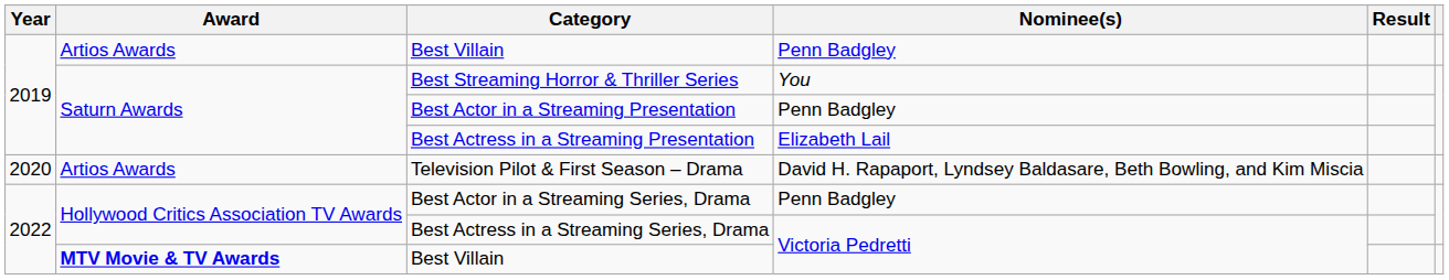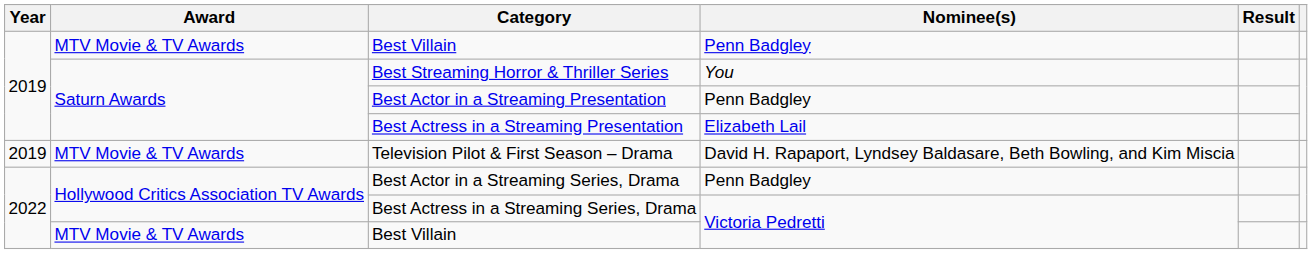Best Villain / Penn Badgley | Award: Artios Awards -> MTV Movie & TV Awards
Television Pilot & First Season – Drama | Year: 2020 -> 2019
Television Pilot & First Season – Drama | Award: Artios Awards -> MTV Movie & TV Awards
Best Villain / Victoria Pedretti | Award: bold -> normal
